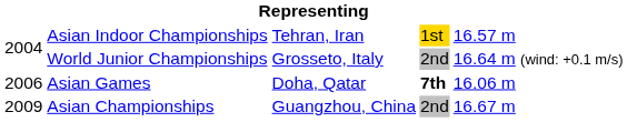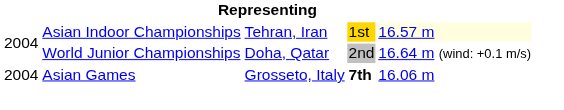Asian Indoor Championships | column 5: no background -> lightyellow background
World Junior Championships | column 3: Grosseto, Italy -> Doha, Qatar
Asian Games | column 1: 2006 -> 2004
Asian Games | column 3: Doha, Qatar -> Grosseto, Italy
- row: 2009 | Asian Championships | Guangzhou, China | 2nd | 16.67 m
